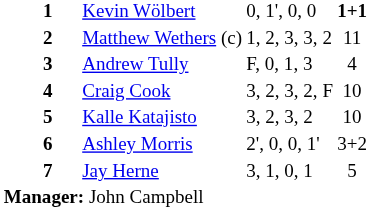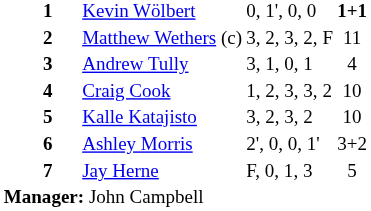Matthew Wethers (c) | column 4: 1, 2, 3, 3, 2 -> 3, 2, 3, 2, F
Andrew Tully | column 4: F, 0, 1, 3 -> 3, 1, 0, 1
Craig Cook | column 4: 3, 2, 3, 2, F -> 1, 2, 3, 3, 2
Jay Herne | column 4: 3, 1, 0, 1 -> F, 0, 1, 3
